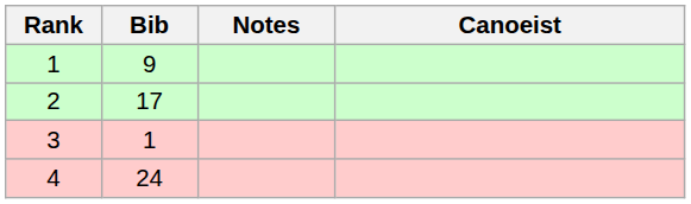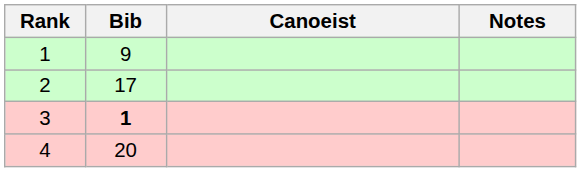columns swapped: Canoeist <-> Notes
3 | Bib: normal -> bold
4 | Bib: 24 -> 20
